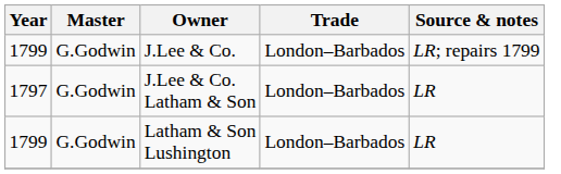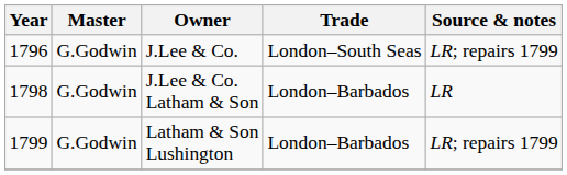J.Lee & Co. | Year: 1799 -> 1796
J.Lee & Co. | Trade: London–Barbados -> London–South Seas
J.Lee & Co. Latham & Son | Year: 1797 -> 1798
Latham & Son Lushington | Source & notes: LR -> LR; repairs 1799
